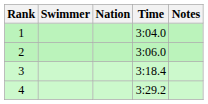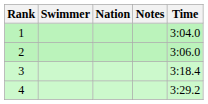columns swapped: Time <-> Notes
